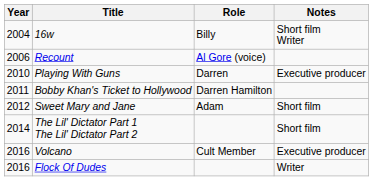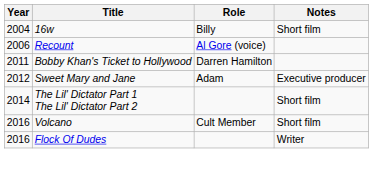16w | Notes: Short film Writer -> Short film
- row: 2010 | Playing With Guns | Darren | Executive producer
Sweet Mary and Jane | Notes: Short film -> Executive producer
Volcano | Notes: Executive producer -> Short film
